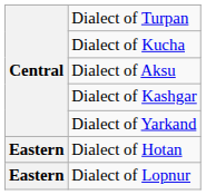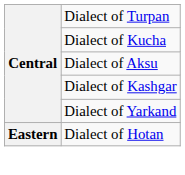- row: Eastern | Dialect of Lopnur
